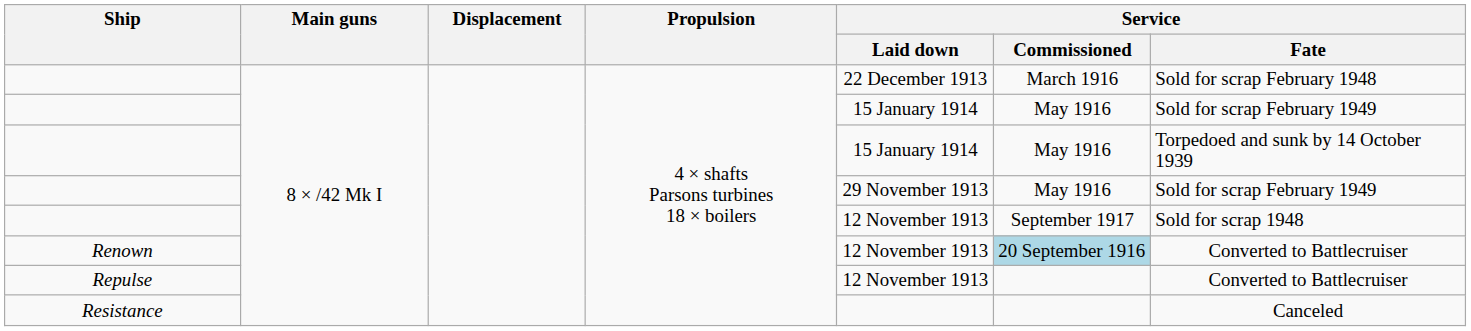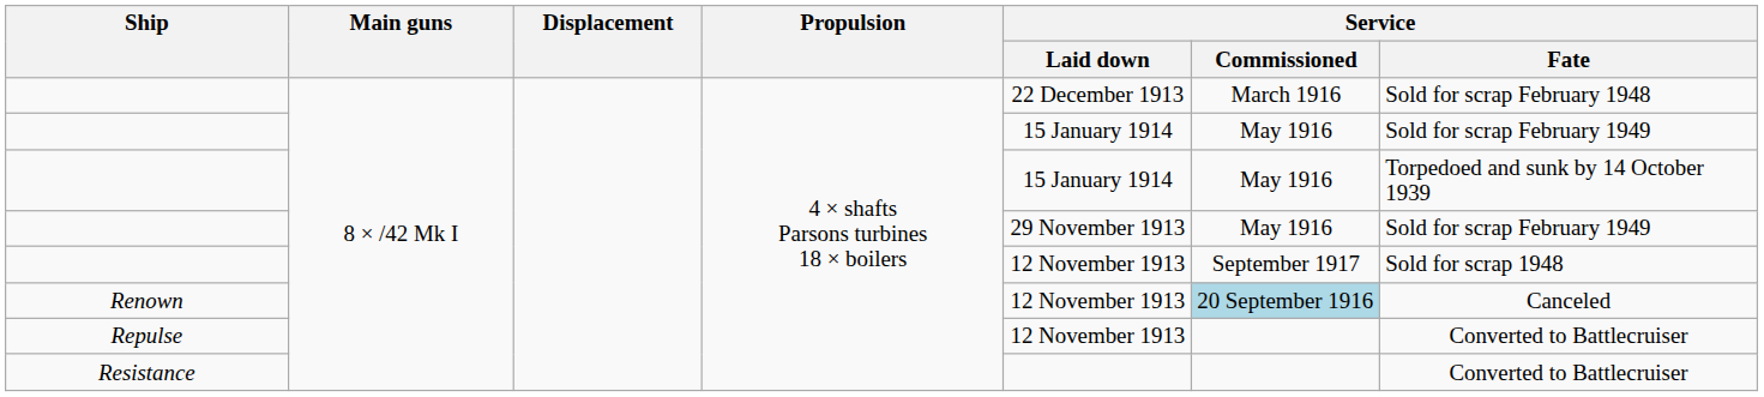Renown | Service / Fate: Converted to Battlecruiser -> Canceled
Resistance | Service / Fate: Canceled -> Converted to Battlecruiser
